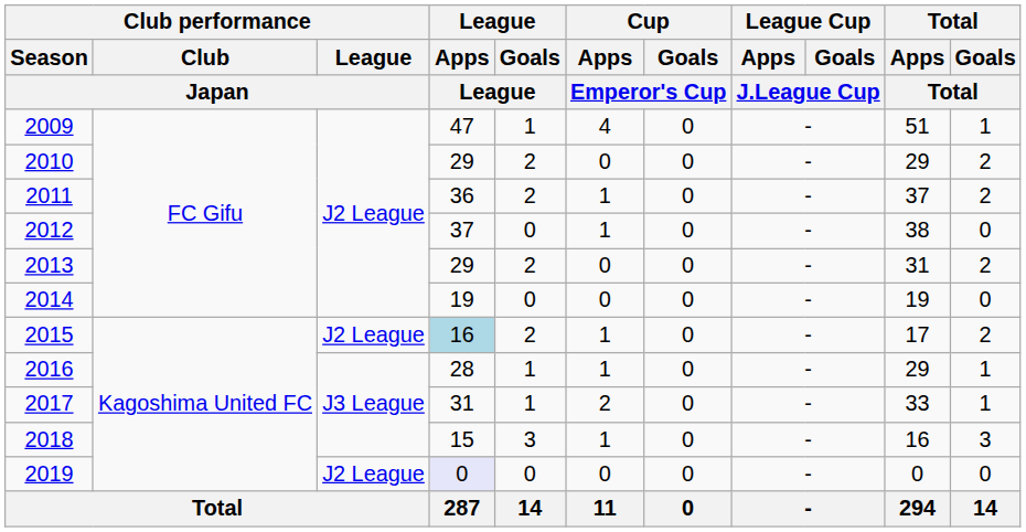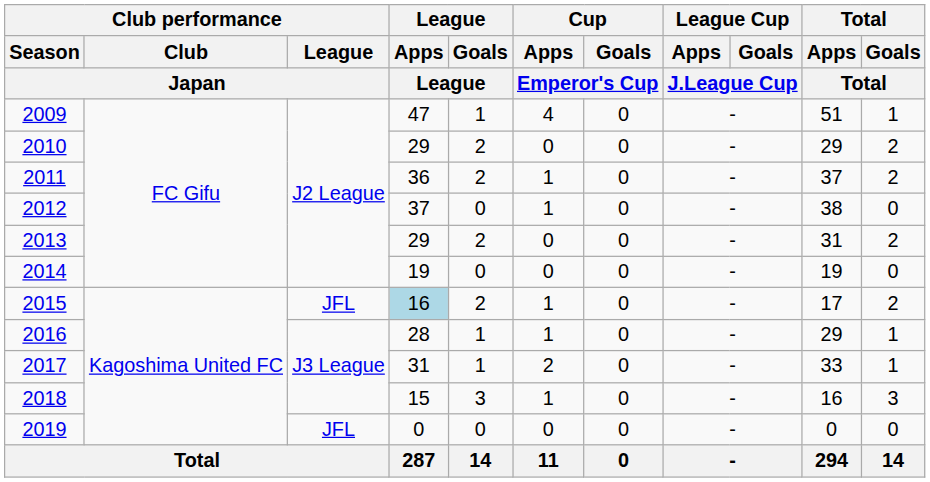2015 | Club performance / League / Japan: J2 League -> JFL
2019 | Club performance / League / Japan: J2 League -> JFL
2019 | League / Apps / League: lavender background -> no background
